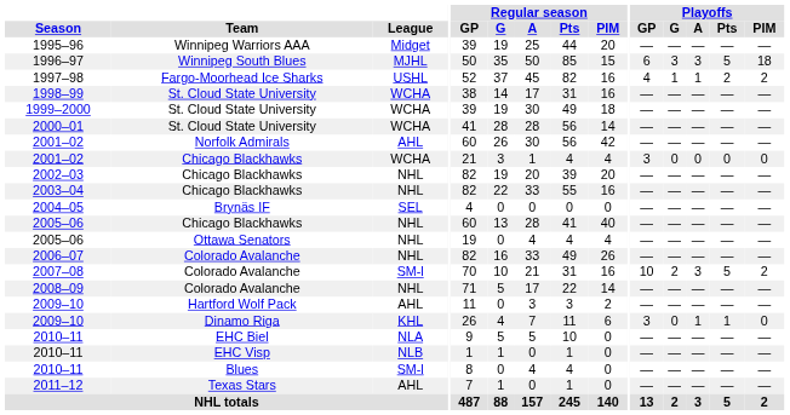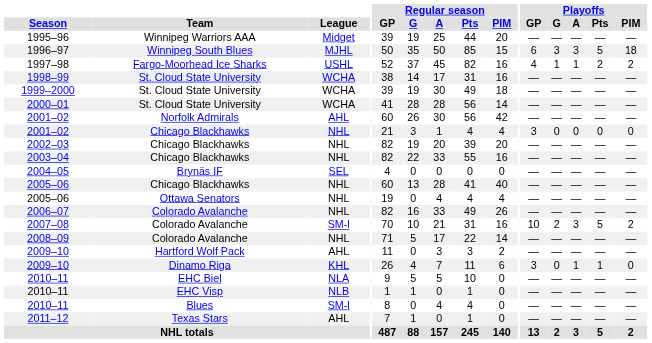2001–02 / Chicago Blackhawks | League: WCHA -> NHL
